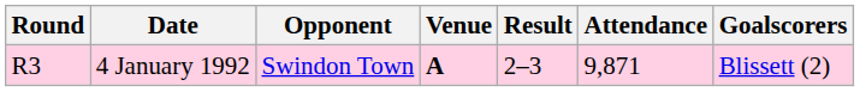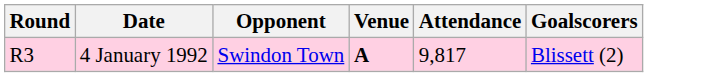- column: Result | 2–3
4 January 1992 | Attendance: 9,871 -> 9,817
